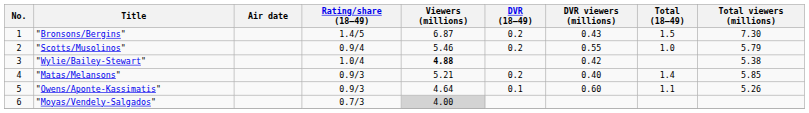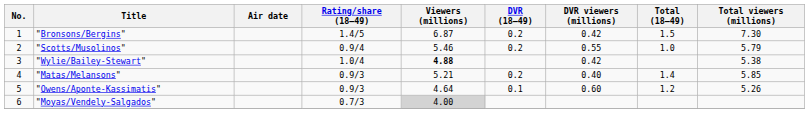"Bronsons/Bergins" | DVR viewers (millions): 0.43 -> 0.42
"Owens/Aponte-Kassimatis" | Total (18–49): 1.1 -> 1.2
